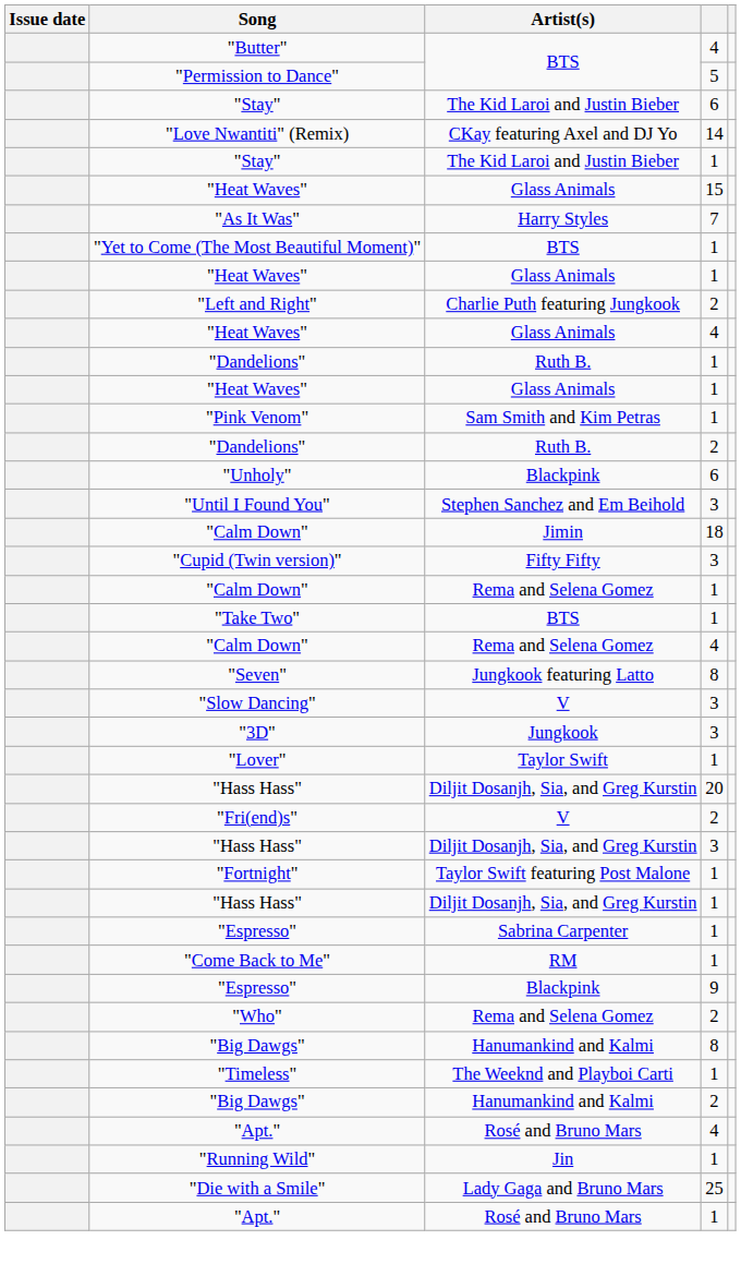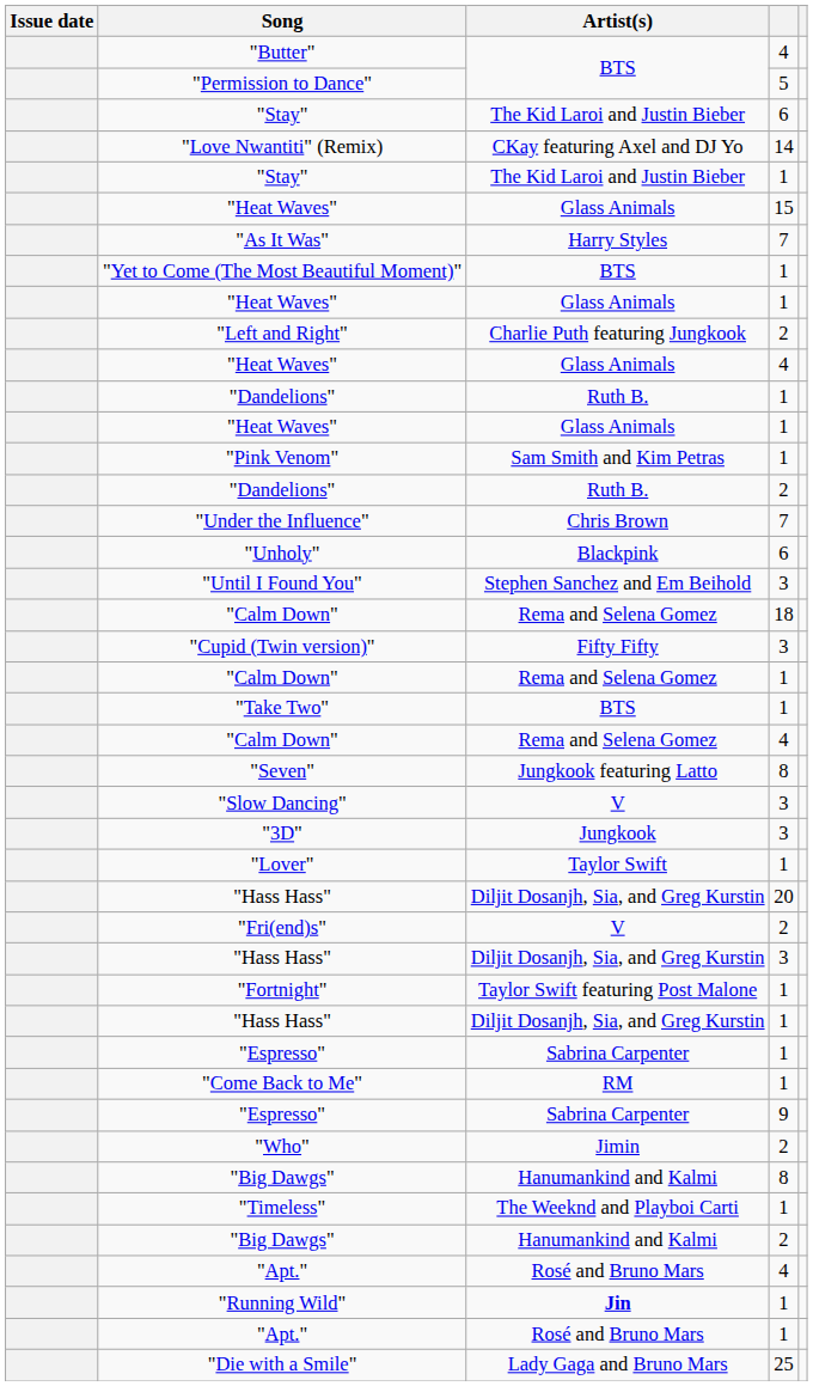+ row: "Under the Influence" | Chris Brown | 7
"Calm Down" / 18 | Artist(s): Jimin -> Rema and Selena Gomez
"Espresso" / 9 | Artist(s): Blackpink -> Sabrina Carpenter
"Who" | Artist(s): Rema and Selena Gomez -> Jimin
"Running Wild" | Artist(s): normal -> bold
rows swapped: "Apt." / 1 <-> "Die with a Smile"
